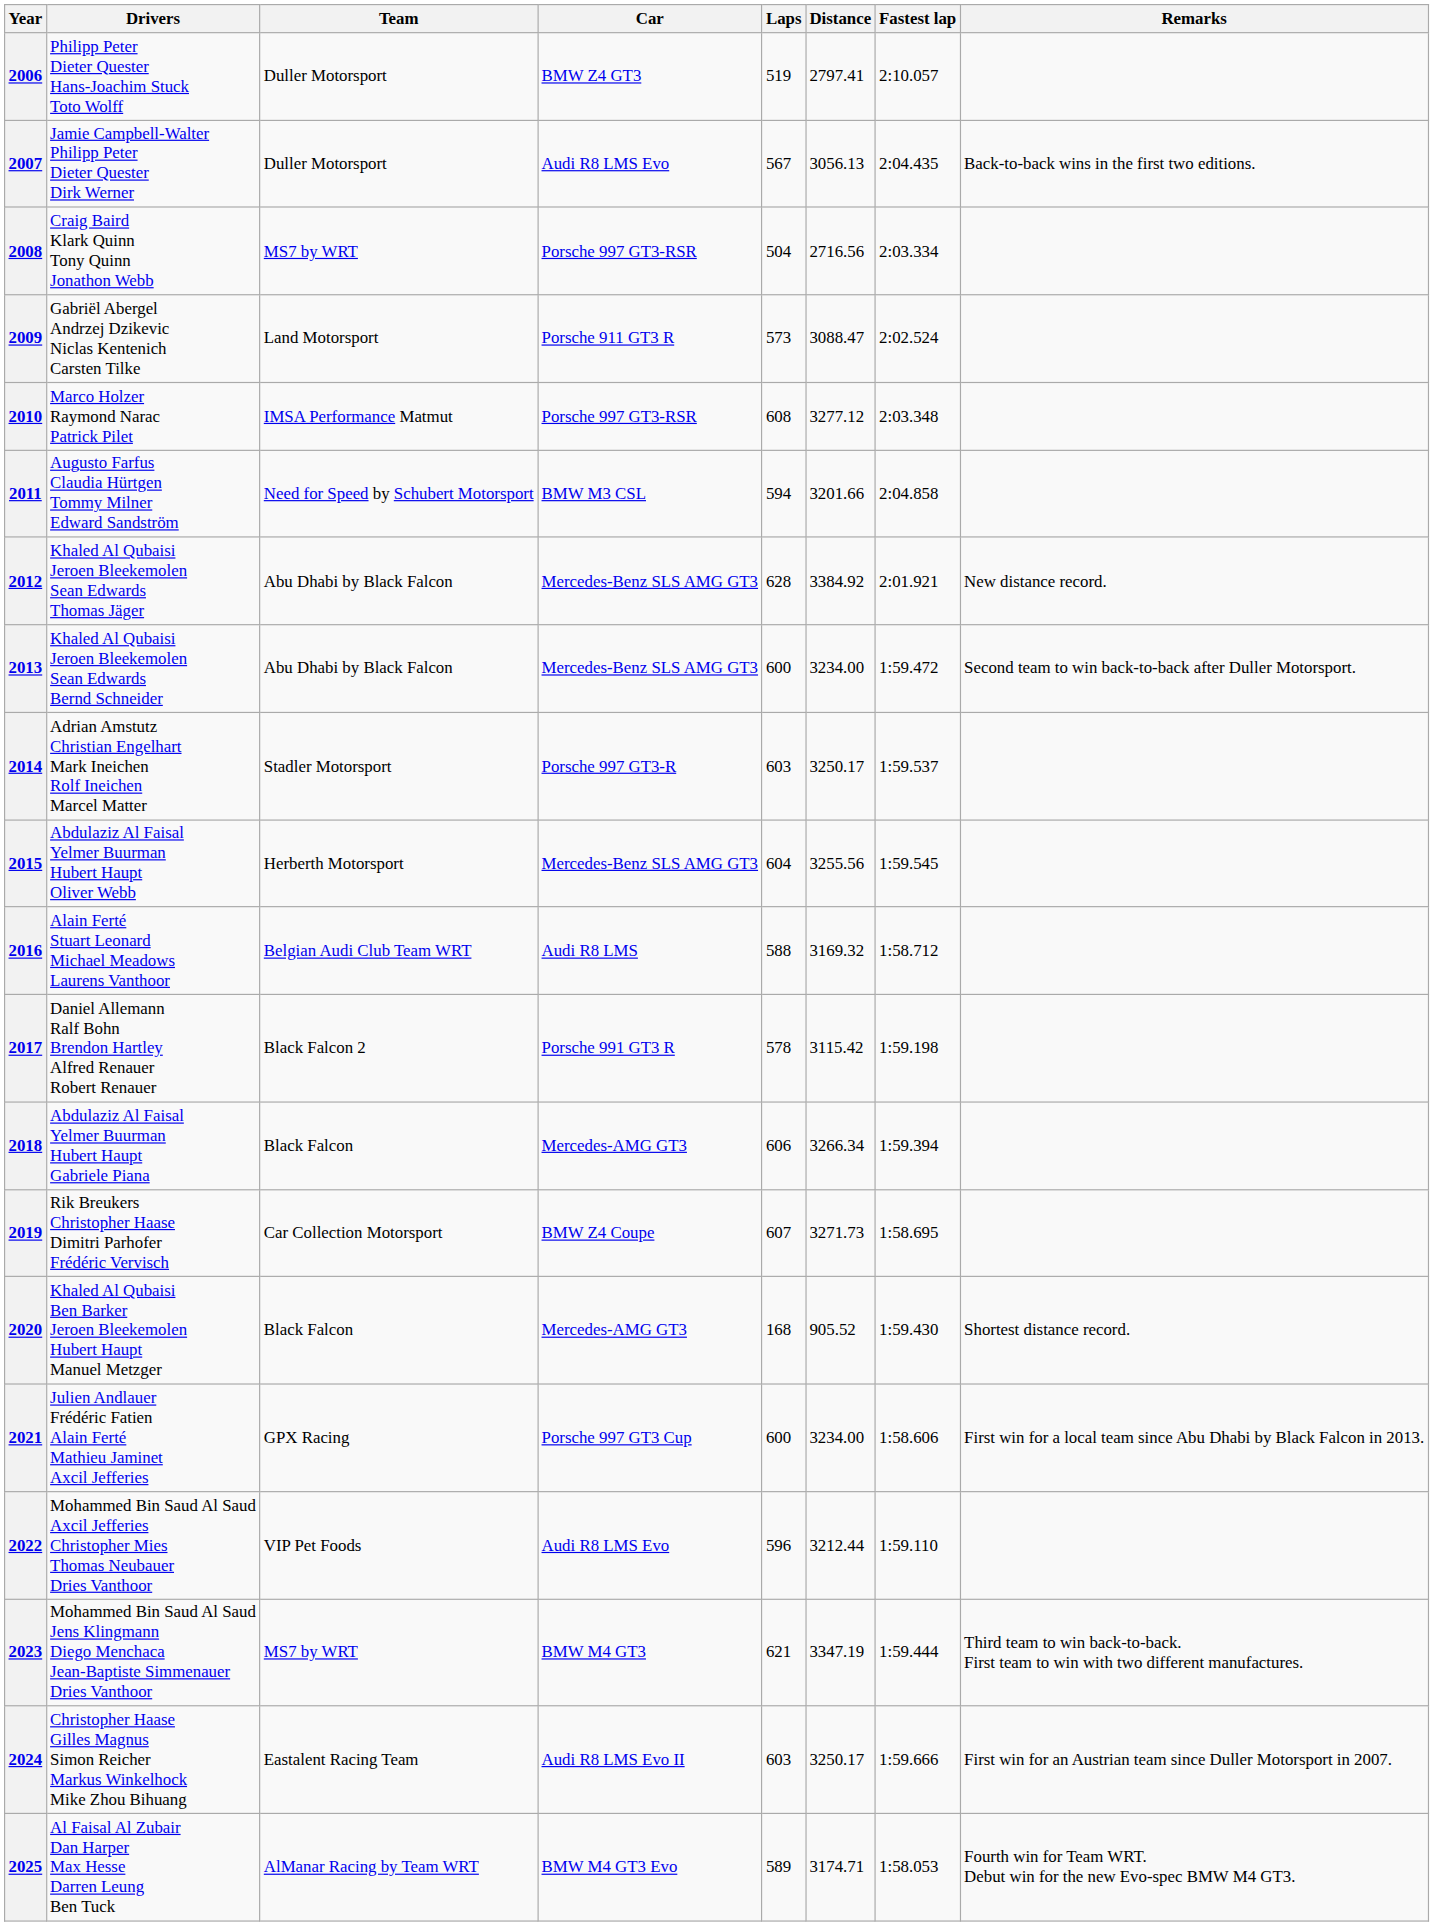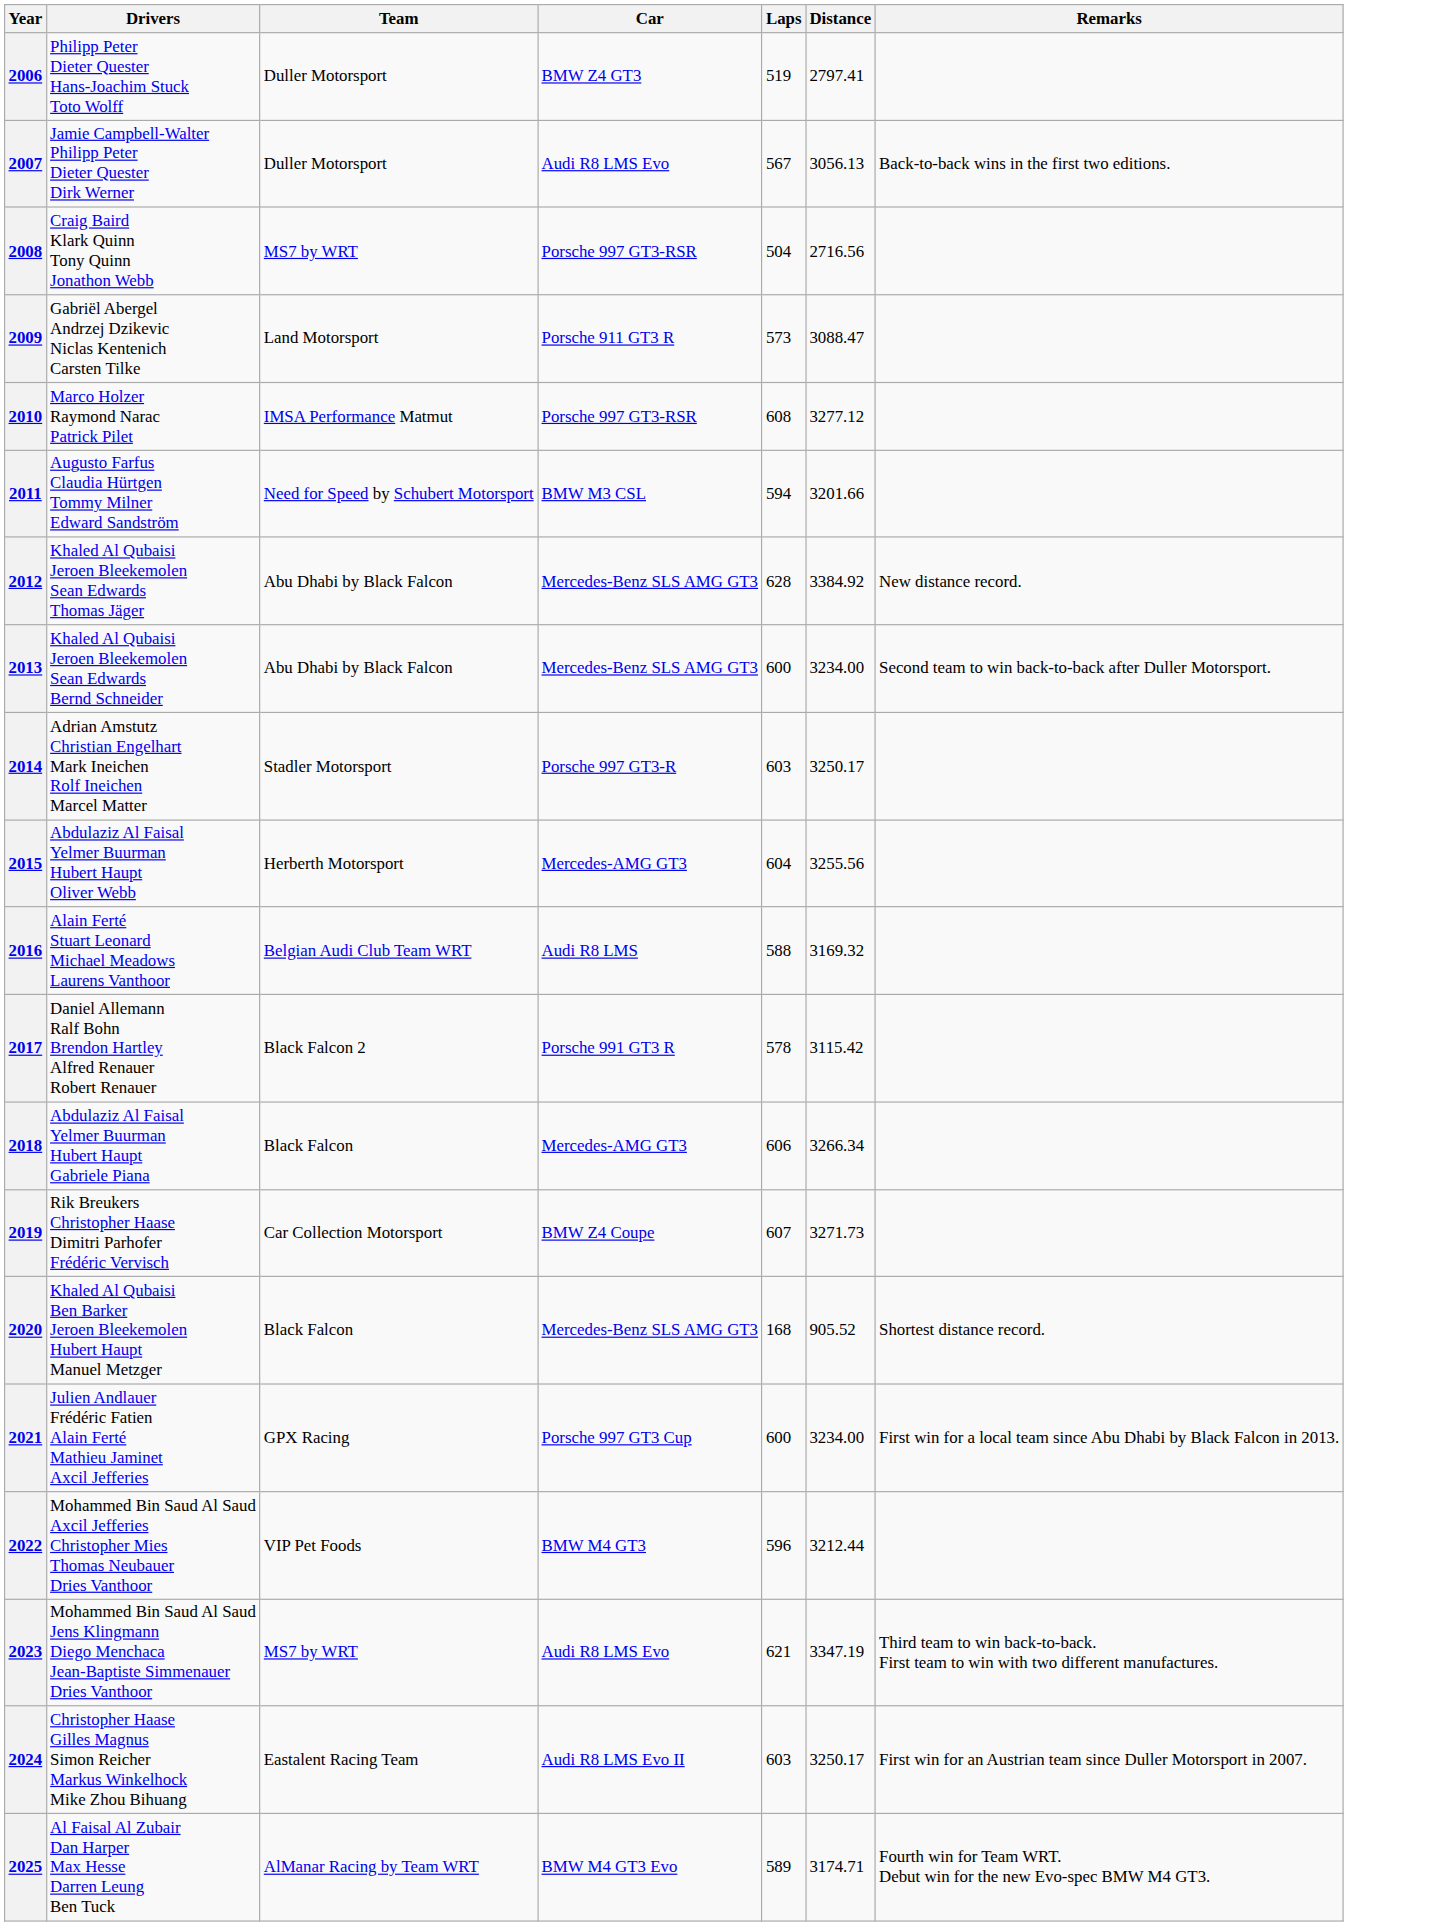- column: Fastest lap | 2:10.057 | 2:04.435 | 2:03.334 | 2:02.524 | 2:03.348 | 2:04.858 | 2:01.921 | 1:59.472 | 1:59.537 | 1:59.545 | 1:58.712 | 1:59.198 | 1:59.394 | 1:58.695 | 1:59.430 | 1:58.606 | 1:59.110 | 1:59.444 | 1:59.666 | 1:58.053
2015 | Car: Mercedes-Benz SLS AMG GT3 -> Mercedes-AMG GT3
2020 | Car: Mercedes-AMG GT3 -> Mercedes-Benz SLS AMG GT3
2022 | Car: Audi R8 LMS Evo -> BMW M4 GT3
2023 | Car: BMW M4 GT3 -> Audi R8 LMS Evo
